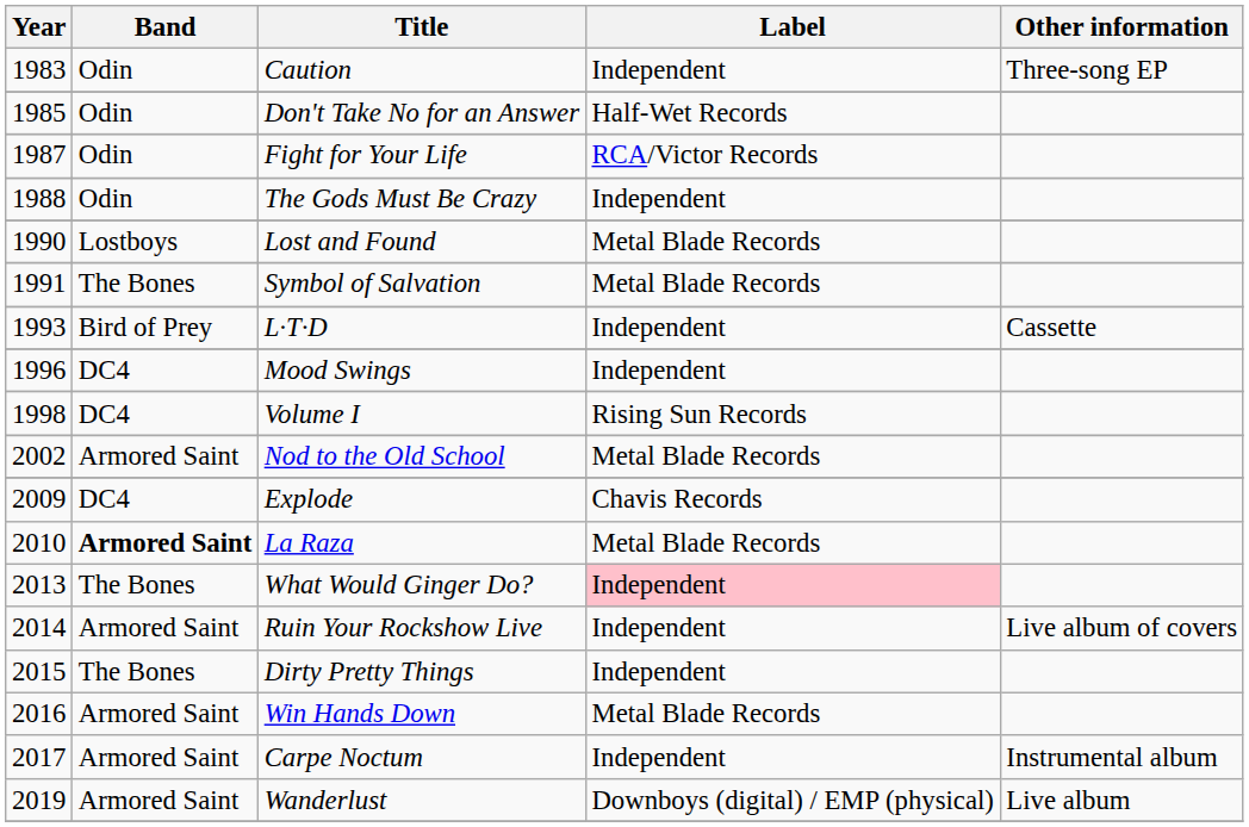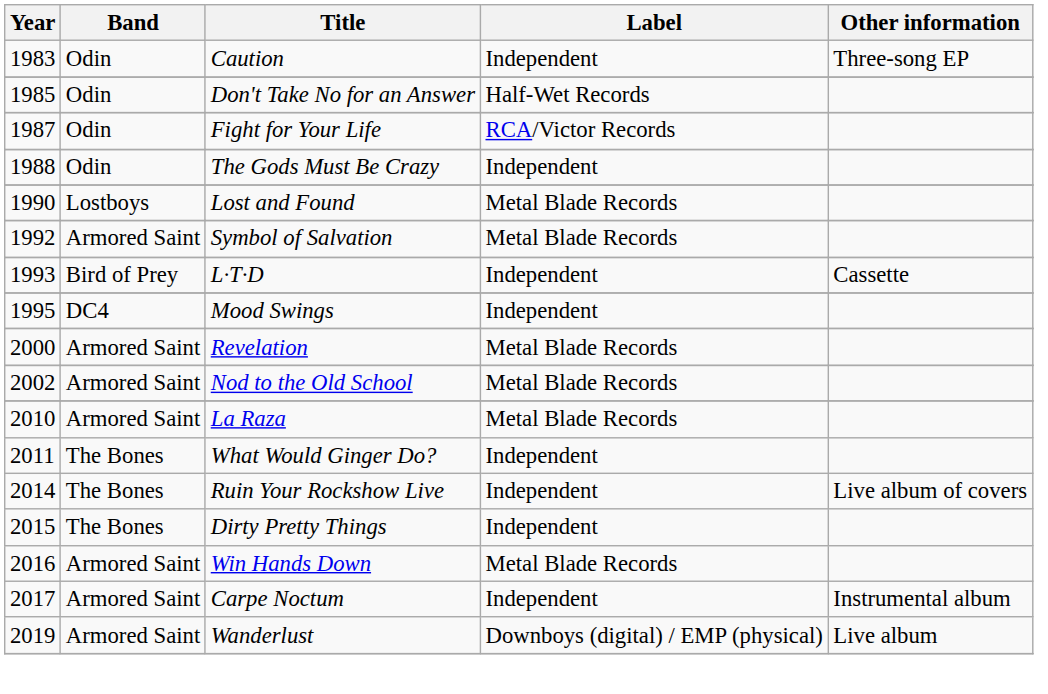Symbol of Salvation | Year: 1991 -> 1992
Symbol of Salvation | Band: The Bones -> Armored Saint
Mood Swings | Year: 1996 -> 1995
- row: 1998 | DC4 | Volume I | Rising Sun Records
+ row: 2000 | Armored Saint | Revelation | Metal Blade Records
- row: 2009 | DC4 | Explode | Chavis Records
La Raza | Band: bold -> normal
What Would Ginger Do? | Year: 2013 -> 2011
What Would Ginger Do? | Label: pink background -> no background
Ruin Your Rockshow Live | Band: Armored Saint -> The Bones
